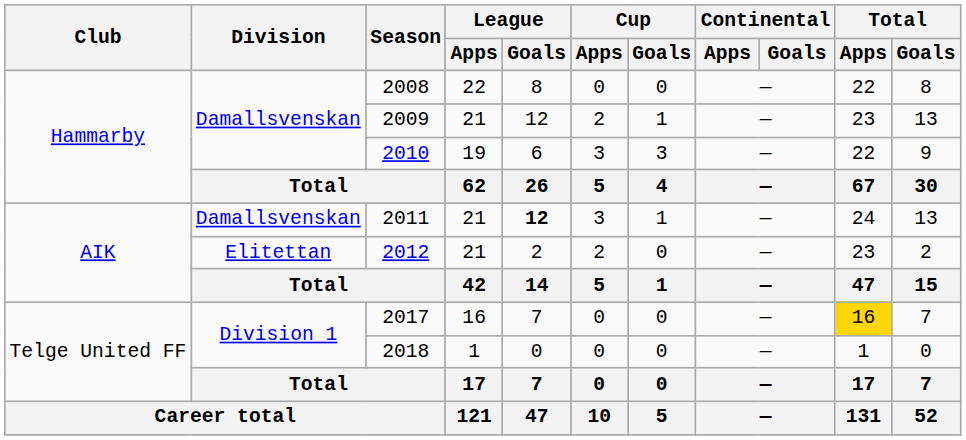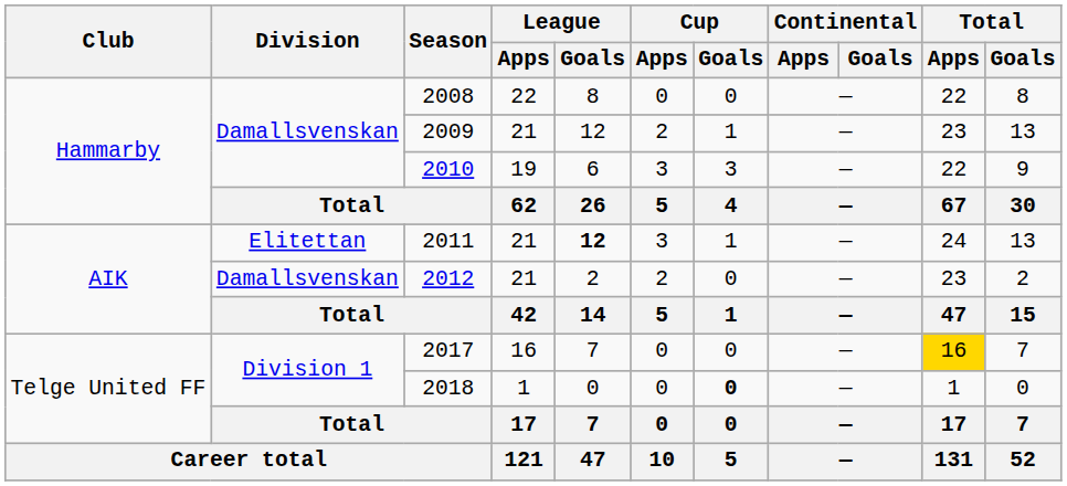2011 | Division: Damallsvenskan -> Elitettan
2012 | Division: Elitettan -> Damallsvenskan
2018 | Cup / Goals: normal -> bold
